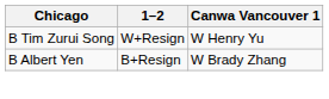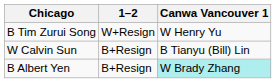+ row: W Calvin Sun | B+Resign | B Tianyu (Bill) Lin
B Albert Yen | Canwa Vancouver 1: no background -> paleturquoise background
